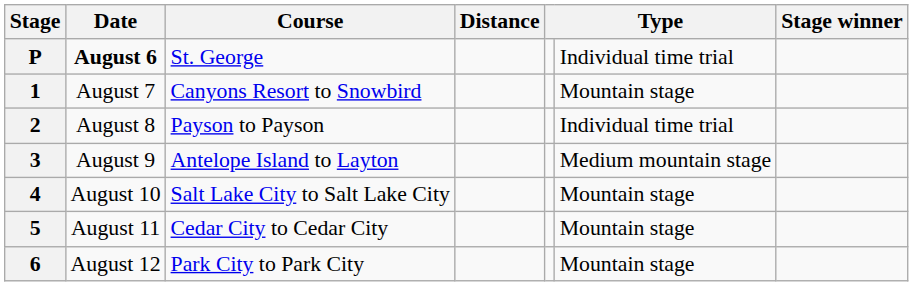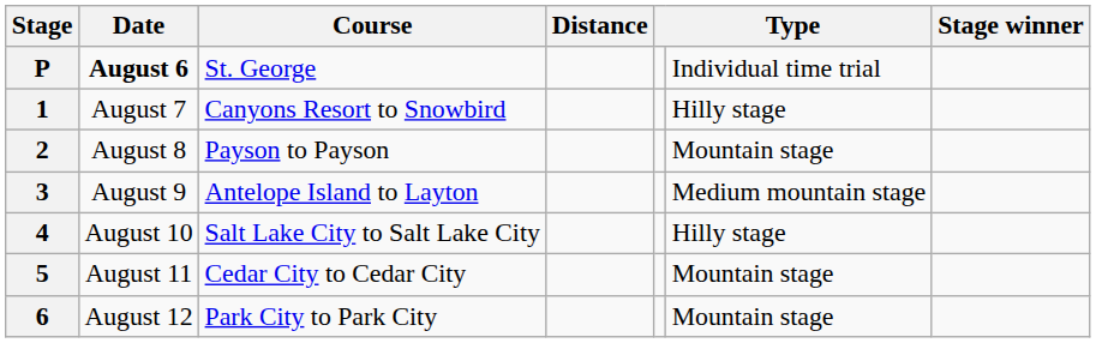1 | column 6: Mountain stage -> Hilly stage
2 | column 6: Individual time trial -> Mountain stage
4 | column 6: Mountain stage -> Hilly stage
